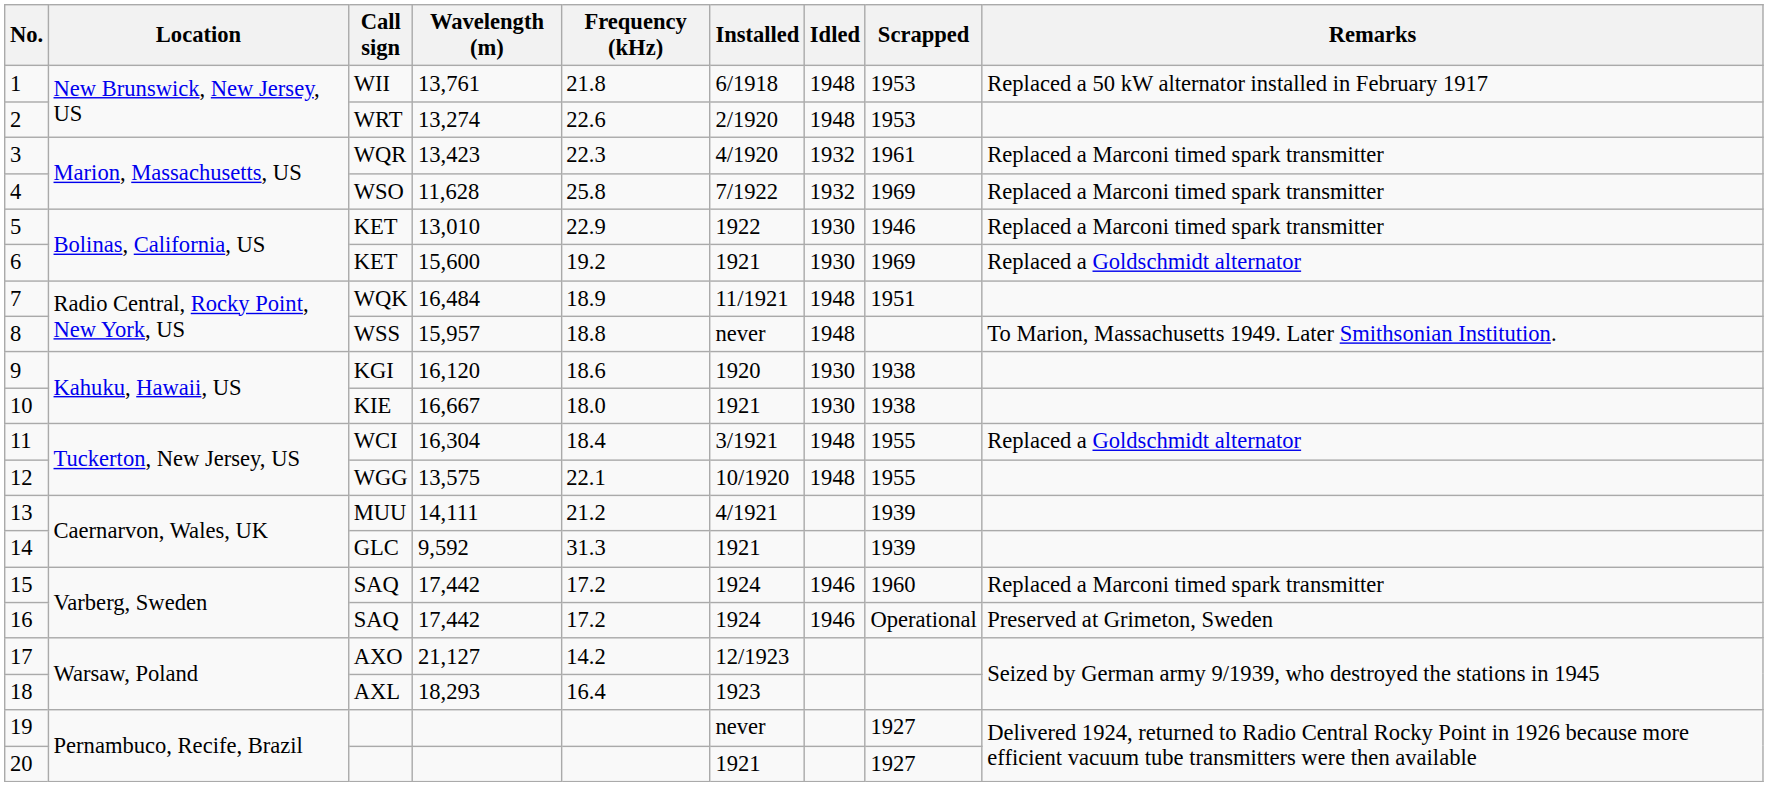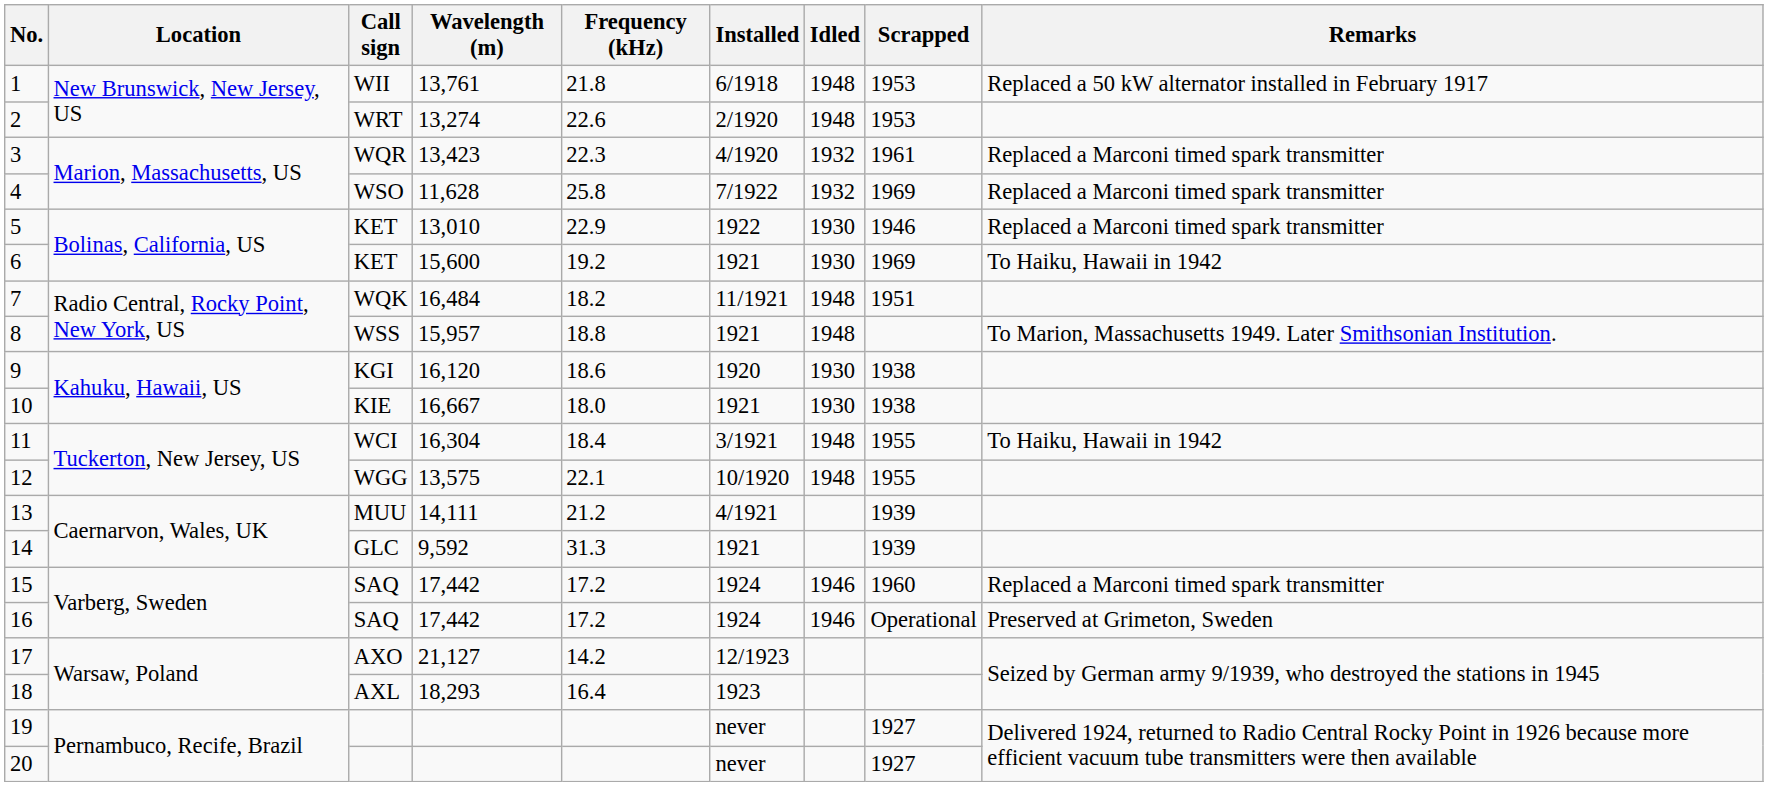6 | Remarks: Replaced a Goldschmidt alternator -> To Haiku, Hawaii in 1942
7 | Frequency (kHz): 18.9 -> 18.2
8 | Installed: never -> 1921
11 | Remarks: Replaced a Goldschmidt alternator -> To Haiku, Hawaii in 1942
20 | Installed: 1921 -> never
